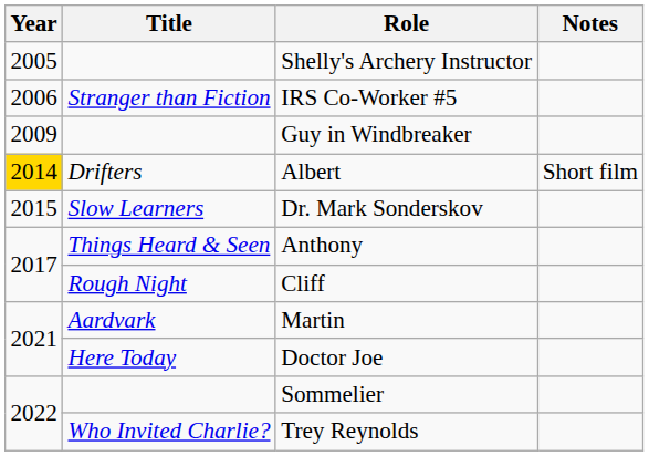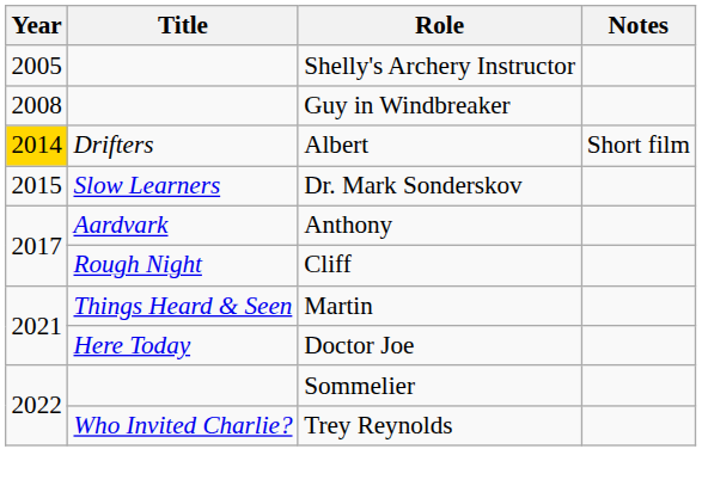- row: 2006 | Stranger than Fiction | IRS Co-Worker #5
Guy in Windbreaker | Year: 2009 -> 2008
Anthony | Title: Things Heard & Seen -> Aardvark
Martin | Title: Aardvark -> Things Heard & Seen
